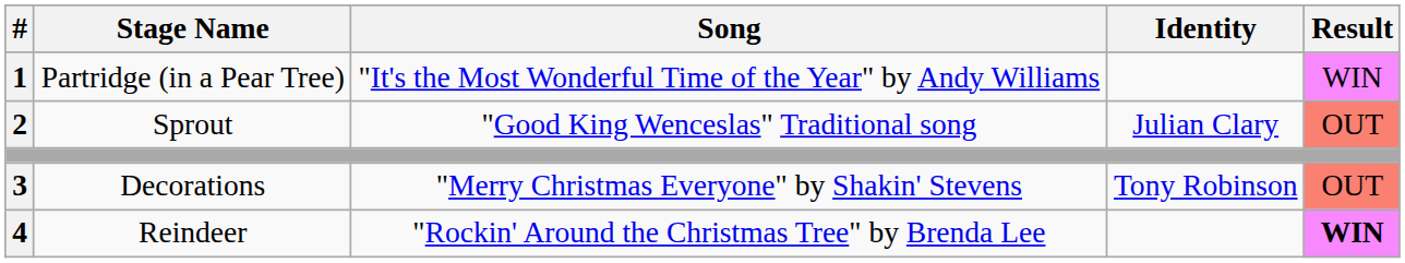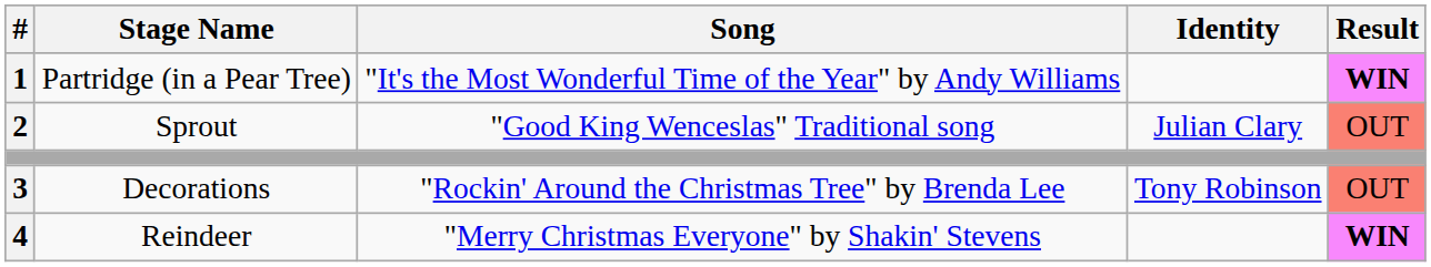Partridge (in a Pear Tree) | Result: normal -> bold
Decorations | Song: "Merry Christmas Everyone" by Shakin' Stevens -> "Rockin' Around the Christmas Tree" by Brenda Lee
Reindeer | Song: "Rockin' Around the Christmas Tree" by Brenda Lee -> "Merry Christmas Everyone" by Shakin' Stevens
